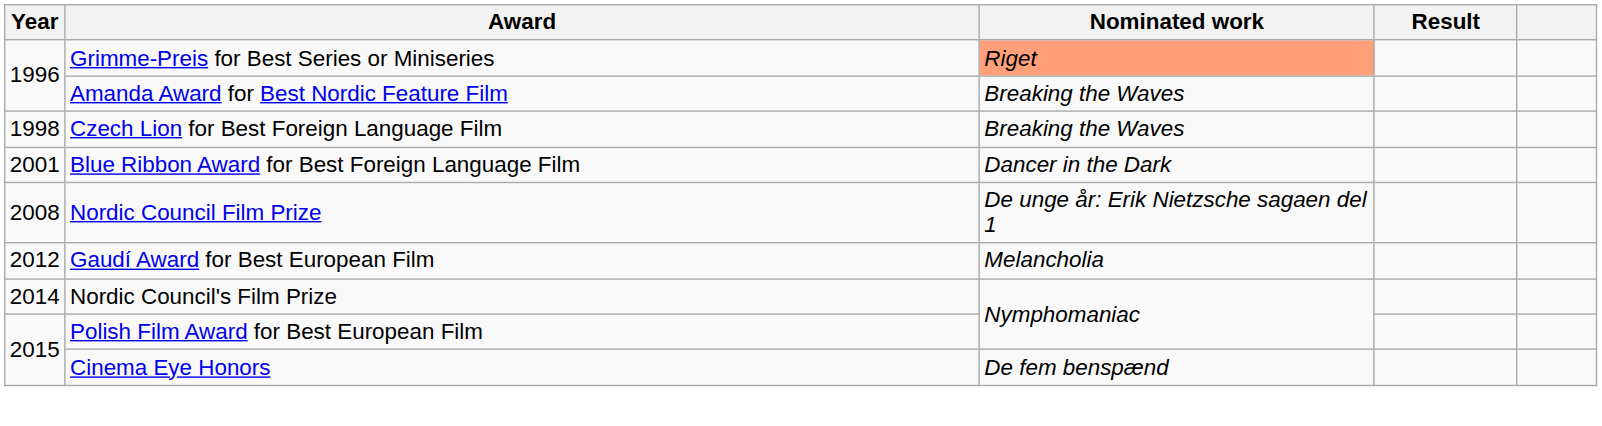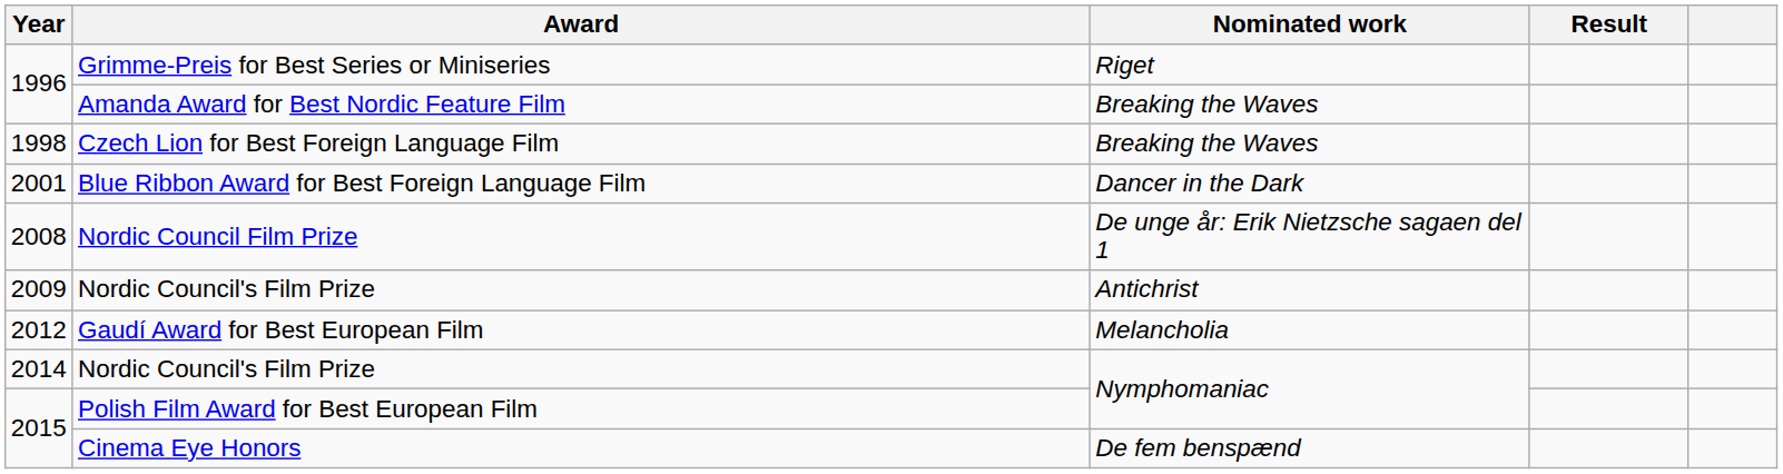Grimme-Preis for Best Series or Miniseries | Nominated work: lightsalmon background -> no background
+ row: 2009 | Nordic Council's Film Prize | Antichrist
